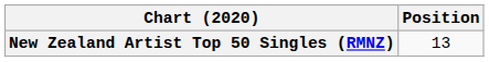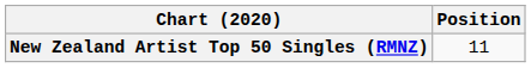New Zealand Artist Top 50 Singles (RMNZ) | Position: 13 -> 11
